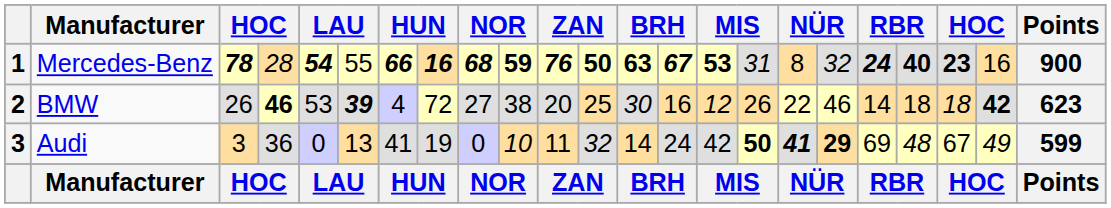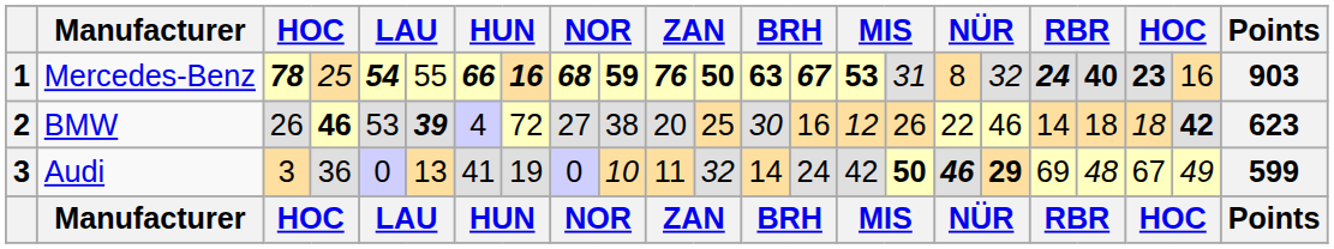Mercedes-Benz | column 4: 28 -> 25
Mercedes-Benz | Points: 900 -> 903
Audi | column 17: 41 -> 46
